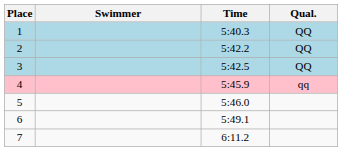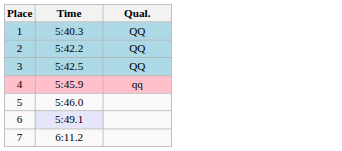- column: Swimmer
6 | Time: no background -> lavender background
